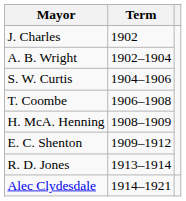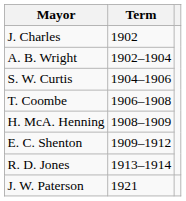- row: Alec Clydesdale | 1914–1921
+ row: J. W. Paterson | 1921
